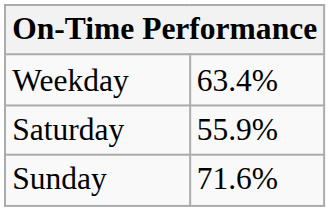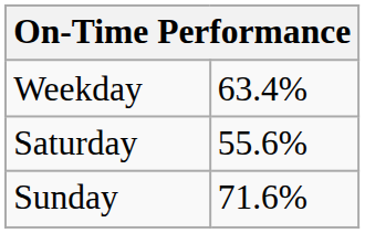Saturday | column 2: 55.9% -> 55.6%
